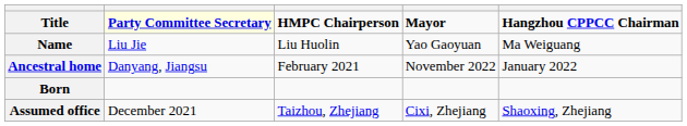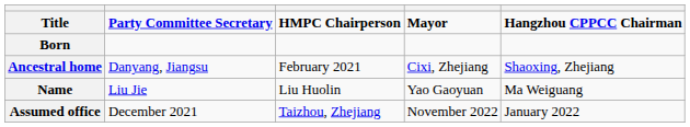Title | column 2: lightyellow background -> no background
rows swapped: Name <-> Born
Ancestral home | column 4: November 2022 -> Cixi, Zhejiang
Ancestral home | column 5: January 2022 -> Shaoxing, Zhejiang
Assumed office | column 4: Cixi, Zhejiang -> November 2022
Assumed office | column 5: Shaoxing, Zhejiang -> January 2022
